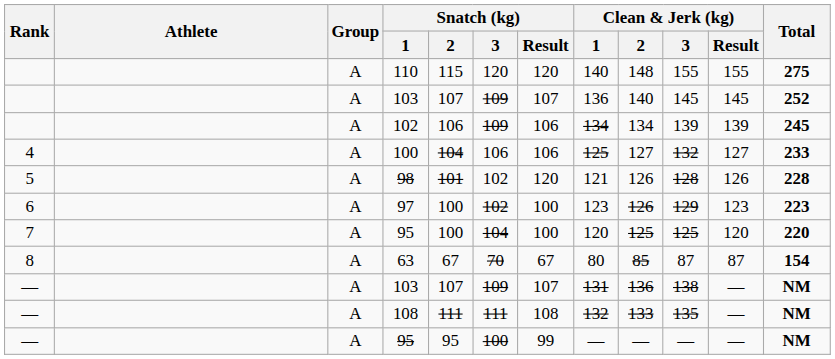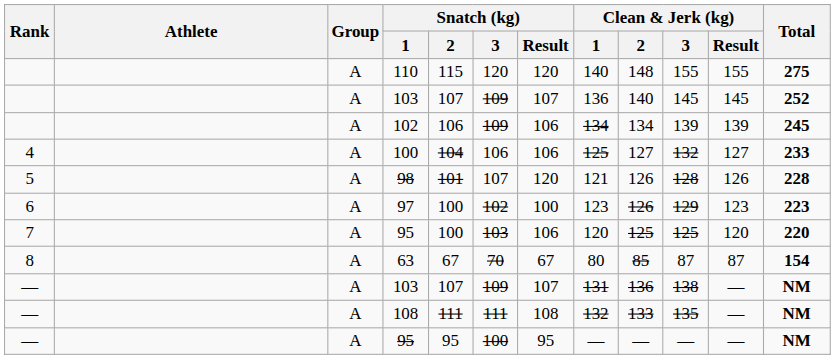98 | Snatch (kg) / 3: 102 -> 107
7 / 95 | Snatch (kg) / 3: 104 -> 103
7 / 95 | Snatch (kg) / Result: 100 -> 106
— / 95 | Snatch (kg) / Result: 99 -> 95
